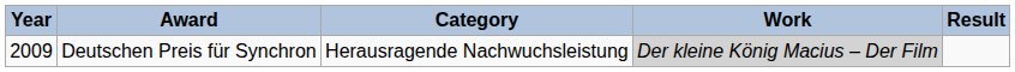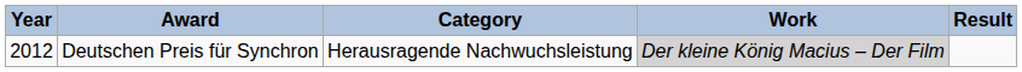Deutschen Preis für Synchron | Year: 2009 -> 2012
